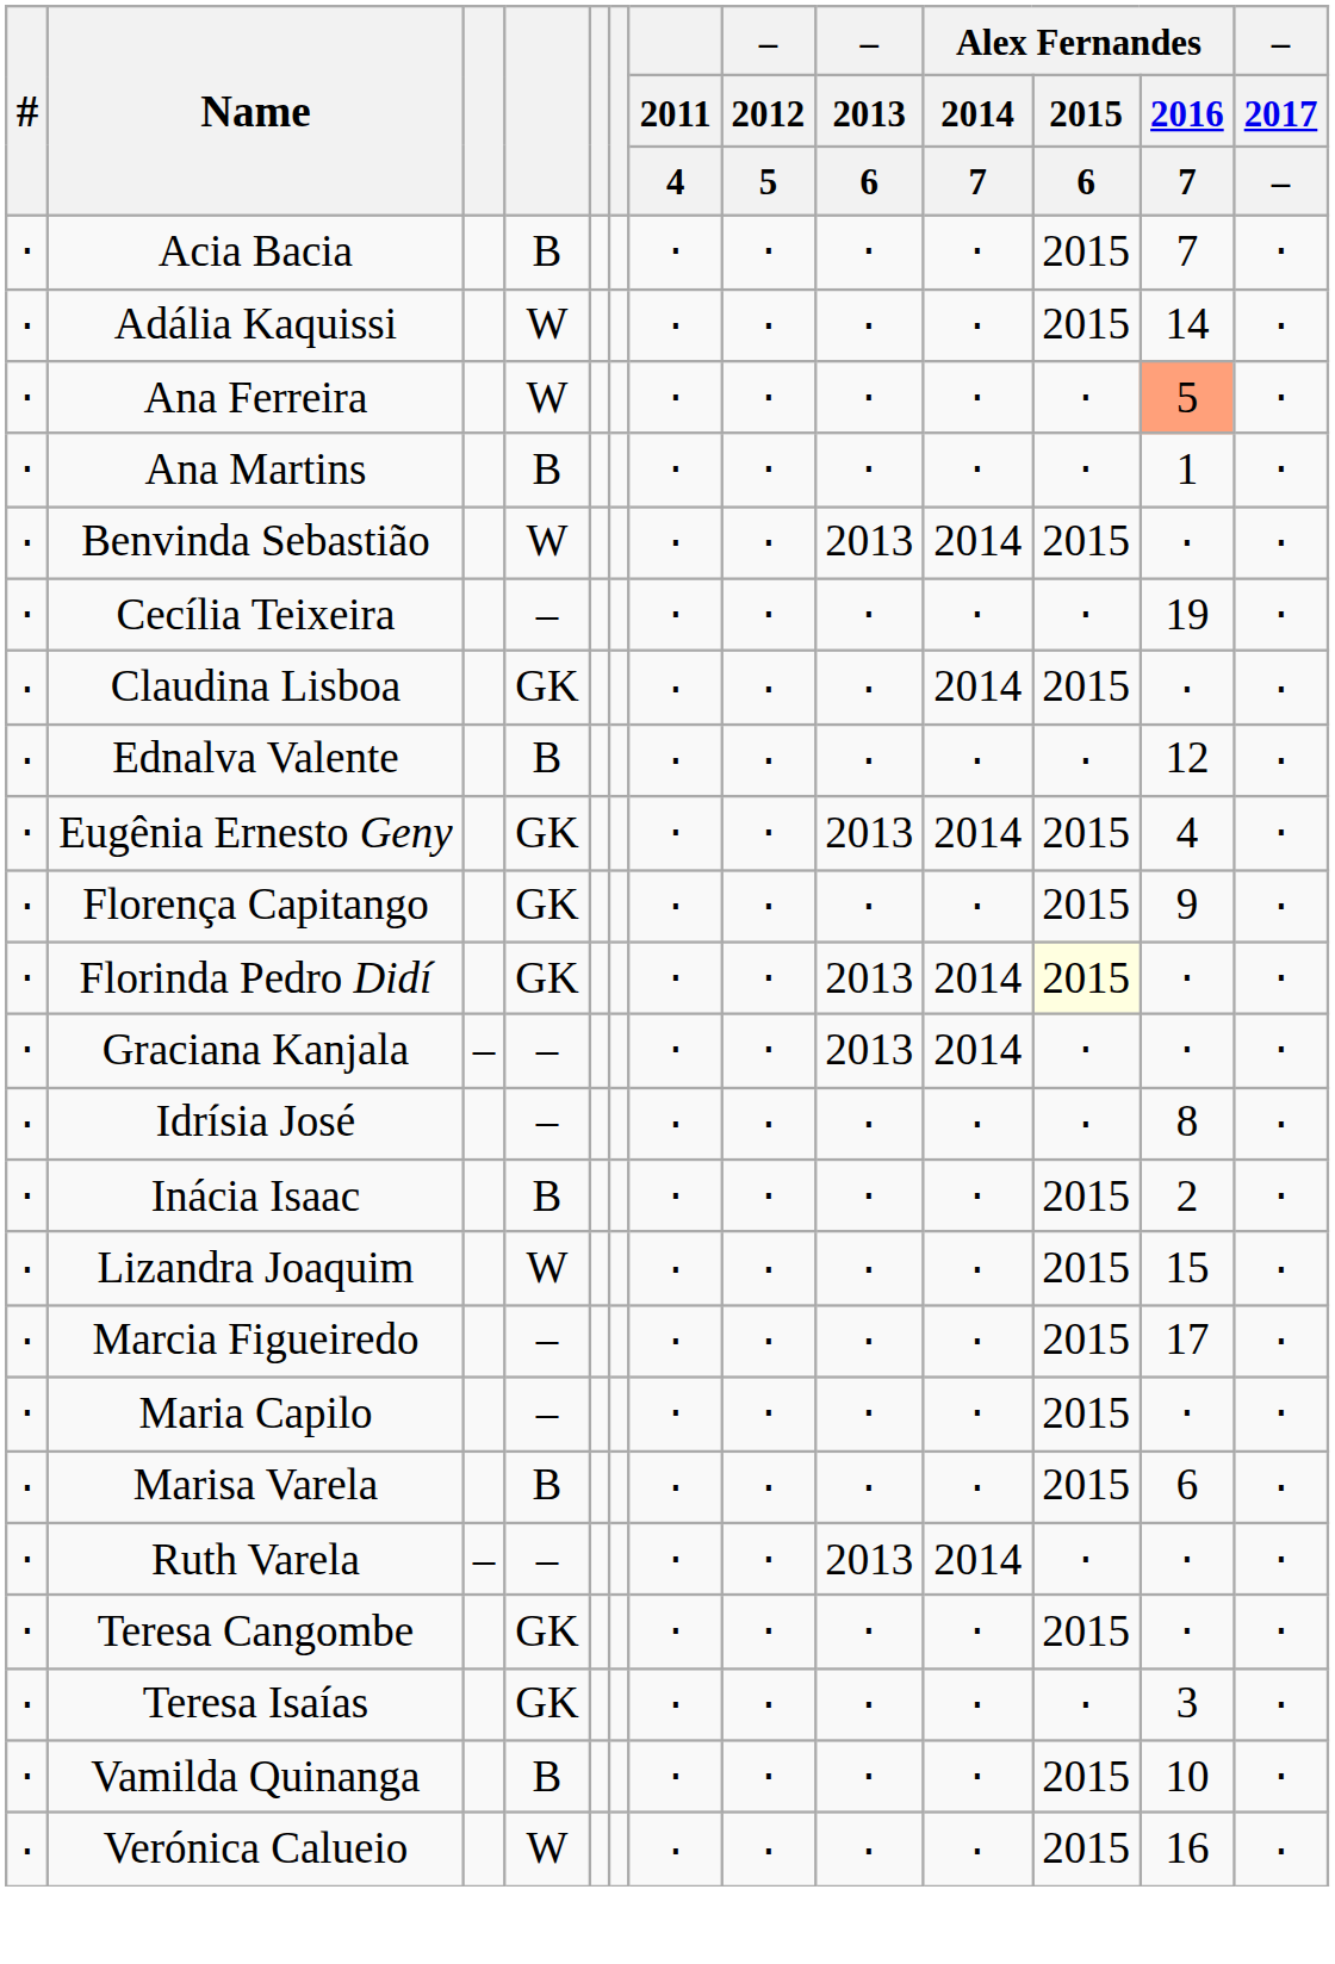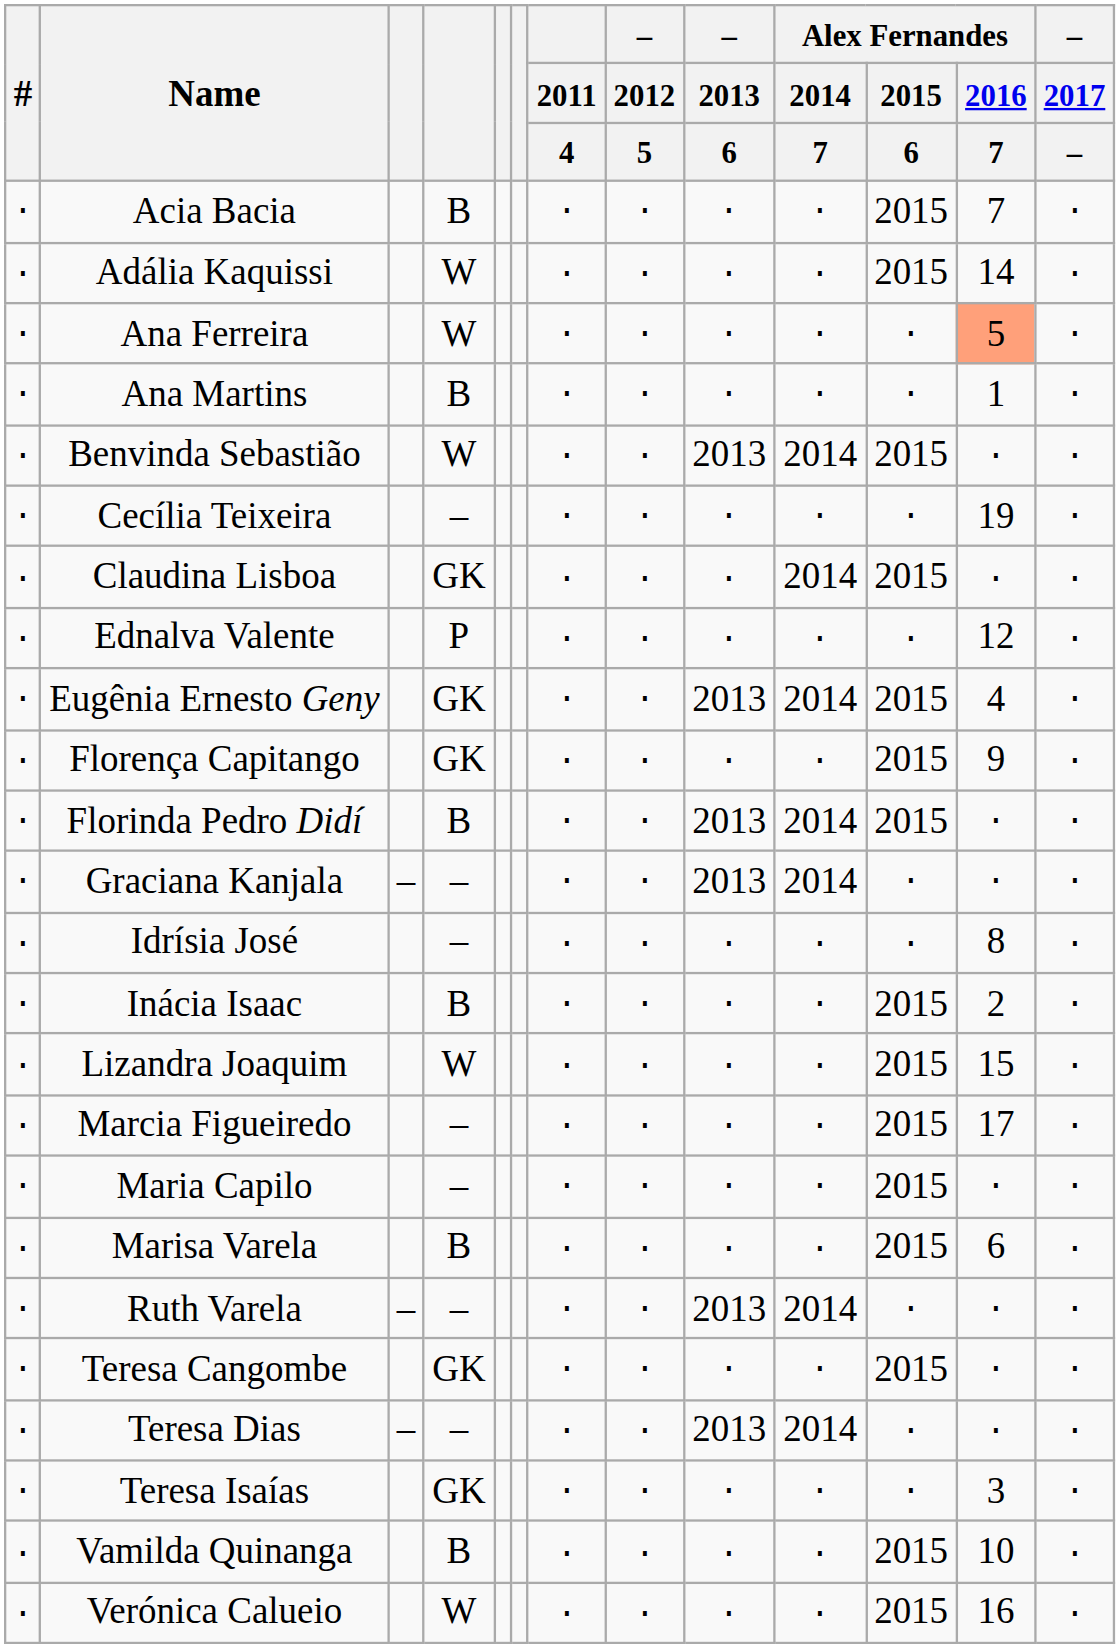Ednalva Valente | column 4: B -> P
Florinda Pedro Didí | column 4: GK -> B
Florinda Pedro Didí | Alex Fernandes / 2015 / 6: lightyellow background -> no background
+ row: ⋅ | Teresa Dias | – | – | ⋅ | ⋅ | 2013 | 2014 | ⋅ | ⋅ | ⋅
